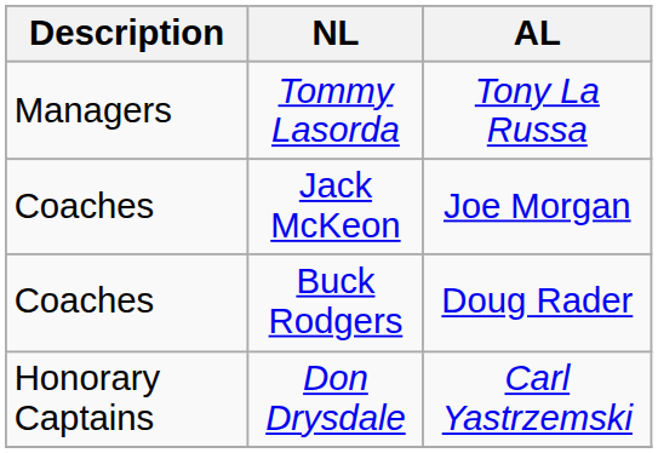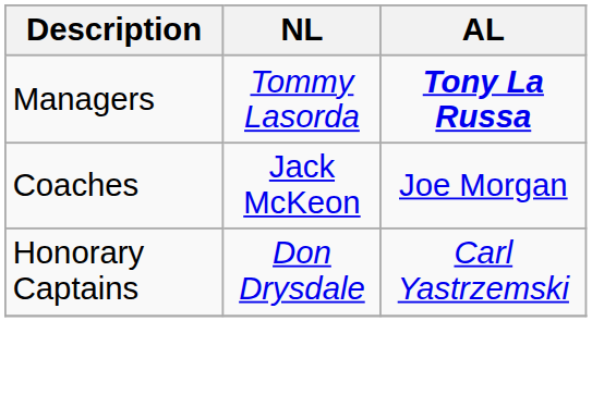Tommy Lasorda | AL: normal -> bold
- row: Coaches | Buck Rodgers | Doug Rader
